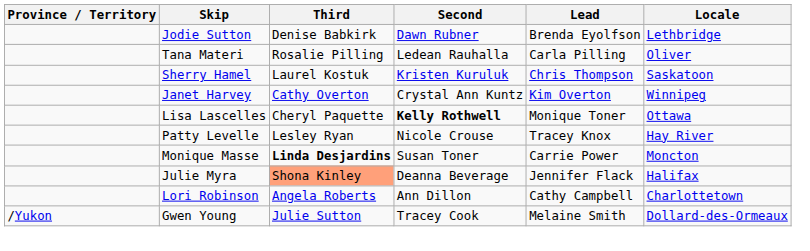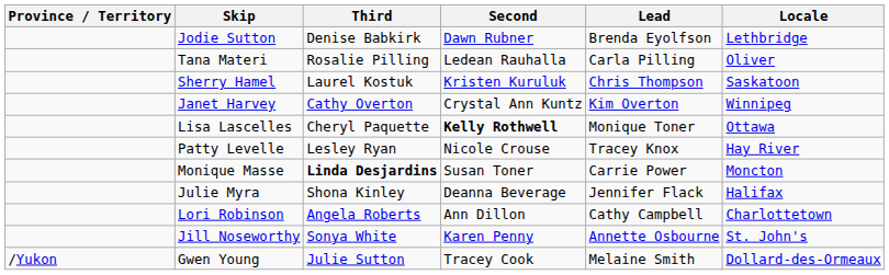Julie Myra | Third: lightsalmon background -> no background
+ row: Jill Noseworthy | Sonya White | Karen Penny | Annette Osbourne | St. John's
